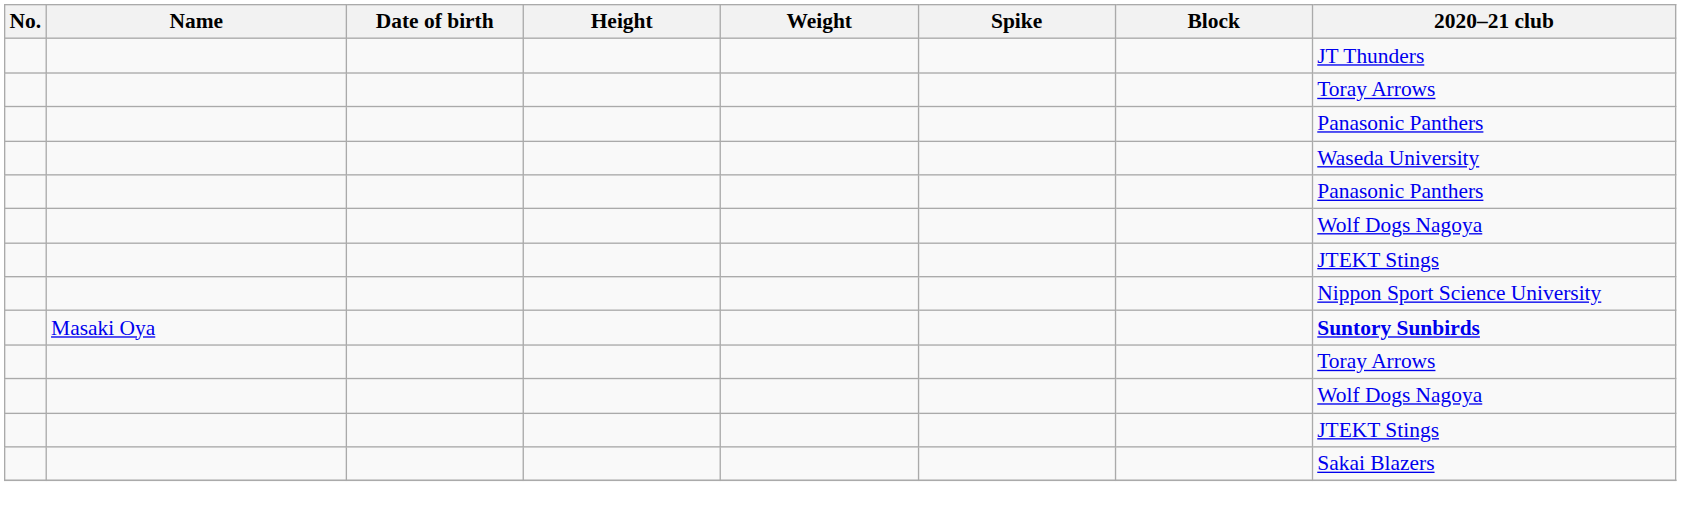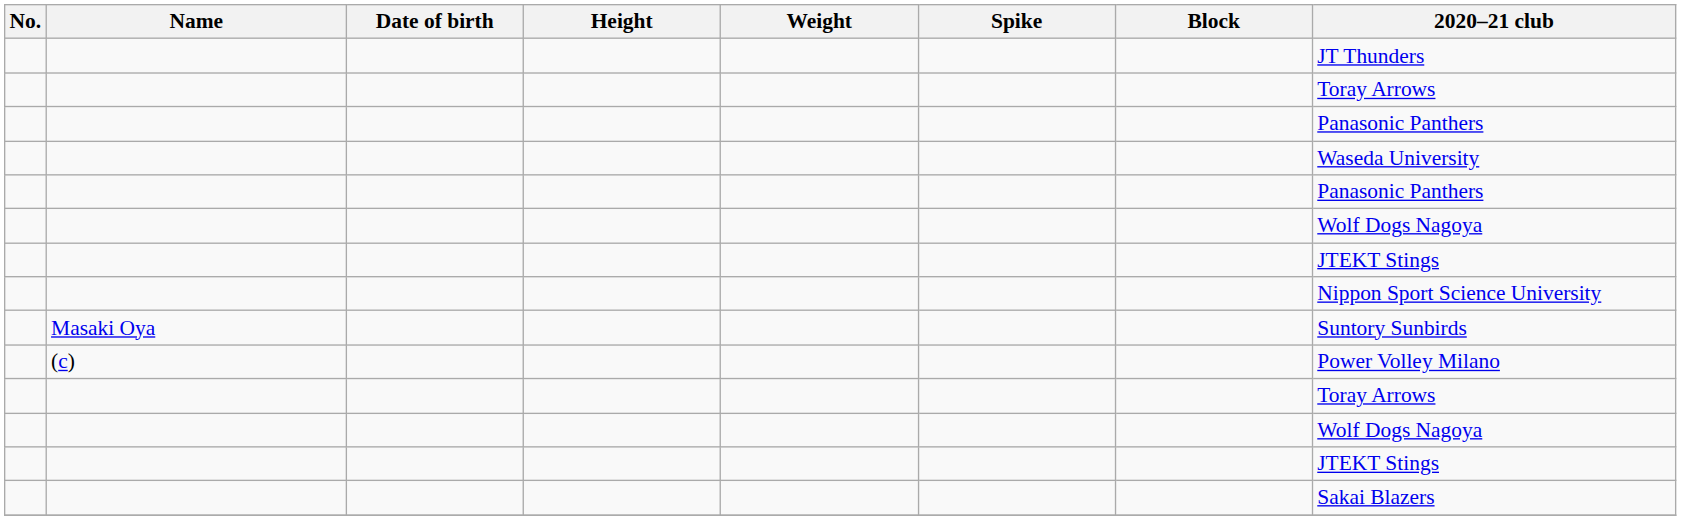Masaki Oya | 2020–21 club: bold -> normal
+ row: (c) | Power Volley Milano
